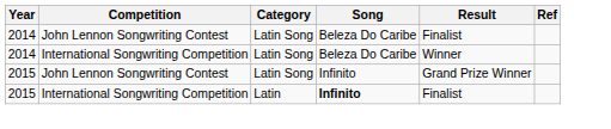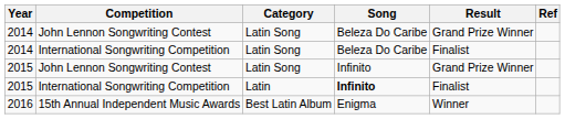2014 / John Lennon Songwriting Contest | Result: Finalist -> Grand Prize Winner
2014 / International Songwriting Competition | Result: Winner -> Finalist
+ row: 2016 | 15th Annual Independent Music Awards | Best Latin Album | Enigma | Winner
